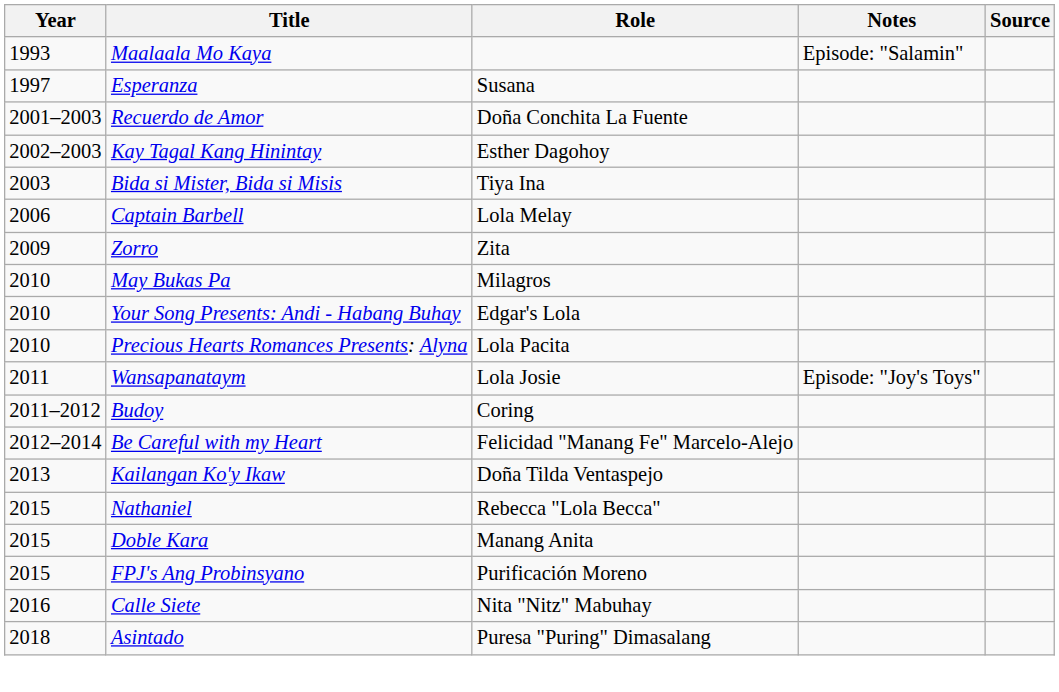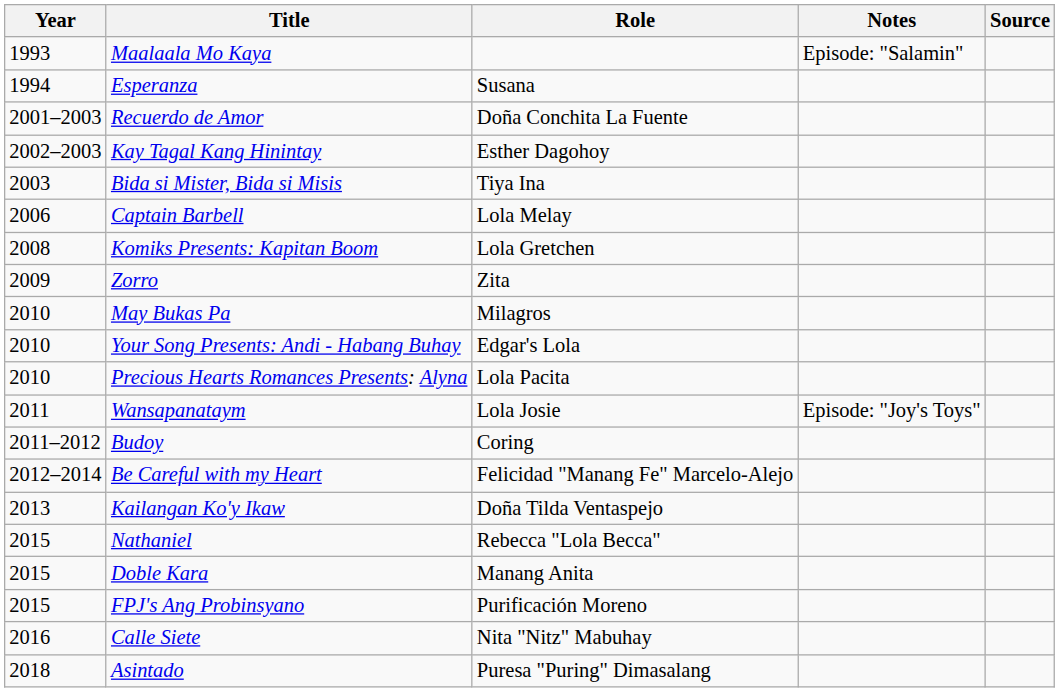Esperanza | Year: 1997 -> 1994
+ row: 2008 | Komiks Presents: Kapitan Boom | Lola Gretchen
